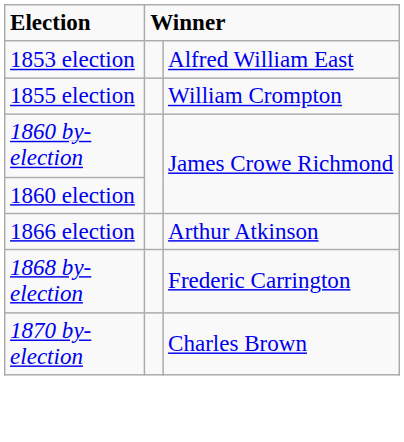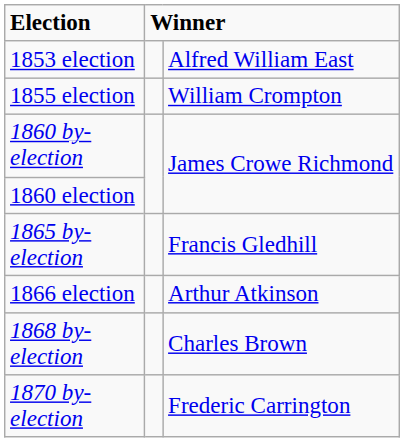+ row: 1865 by-election | Francis Gledhill
1868 by-election | column 3: Frederic Carrington -> Charles Brown
1870 by-election | column 3: Charles Brown -> Frederic Carrington
